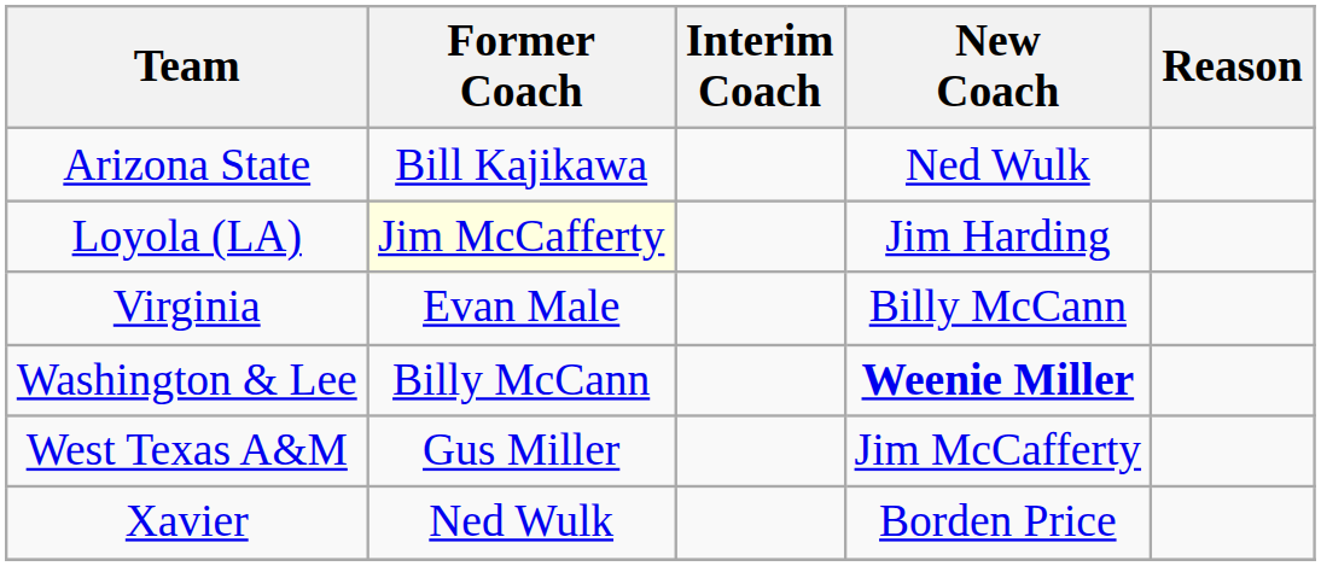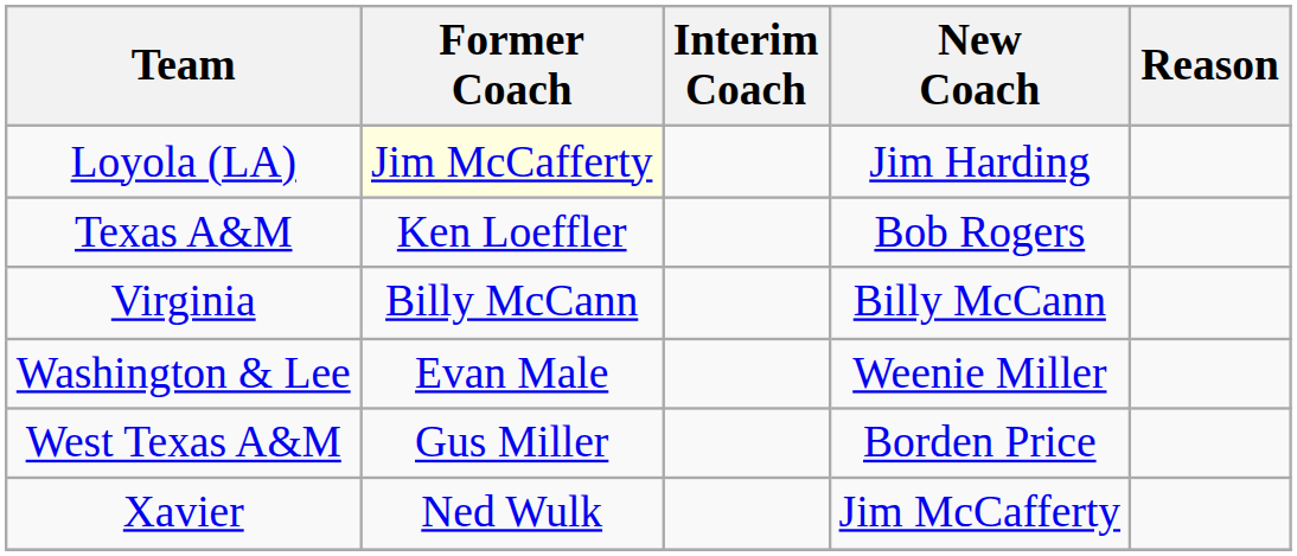- row: Arizona State | Bill Kajikawa | Ned Wulk
+ row: Texas A&M | Ken Loeffler | Bob Rogers
Virginia | Former Coach: Evan Male -> Billy McCann
Washington & Lee | Former Coach: Billy McCann -> Evan Male
Washington & Lee | New Coach: bold -> normal
West Texas A&M | New Coach: Jim McCafferty -> Borden Price
Xavier | New Coach: Borden Price -> Jim McCafferty
